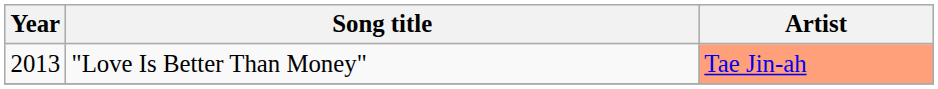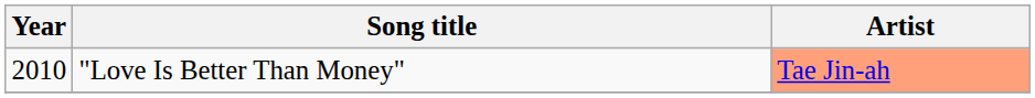"Love Is Better Than Money" | Year: 2013 -> 2010
